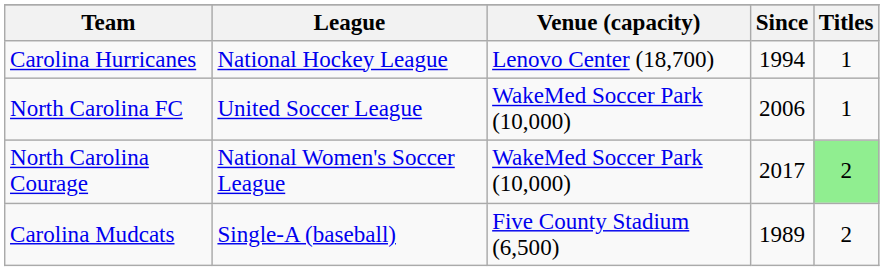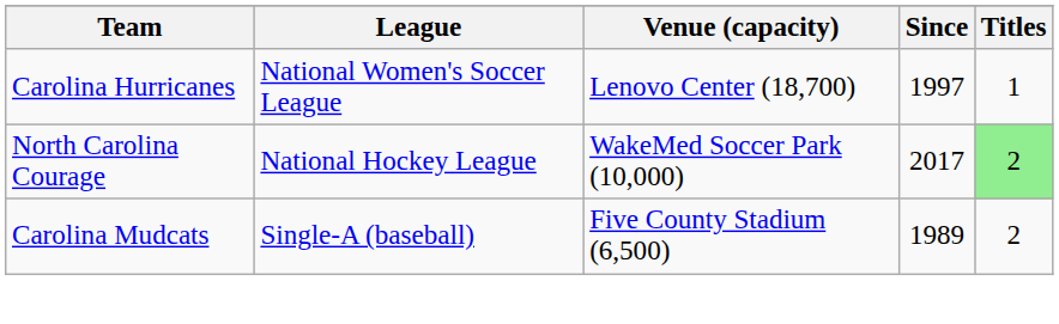Carolina Hurricanes | League: National Hockey League -> National Women's Soccer League
Carolina Hurricanes | Since: 1994 -> 1997
- row: North Carolina FC | United Soccer League | WakeMed Soccer Park (10,000) | 2006 | 1
North Carolina Courage | League: National Women's Soccer League -> National Hockey League
